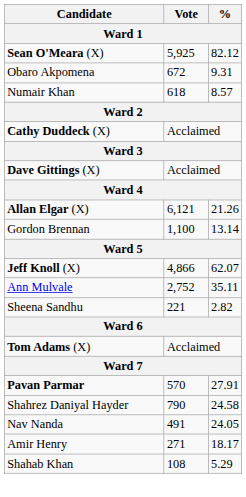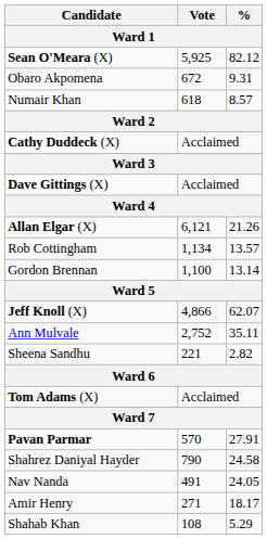+ row: Rob Cottingham | 1,134 | 13.57
